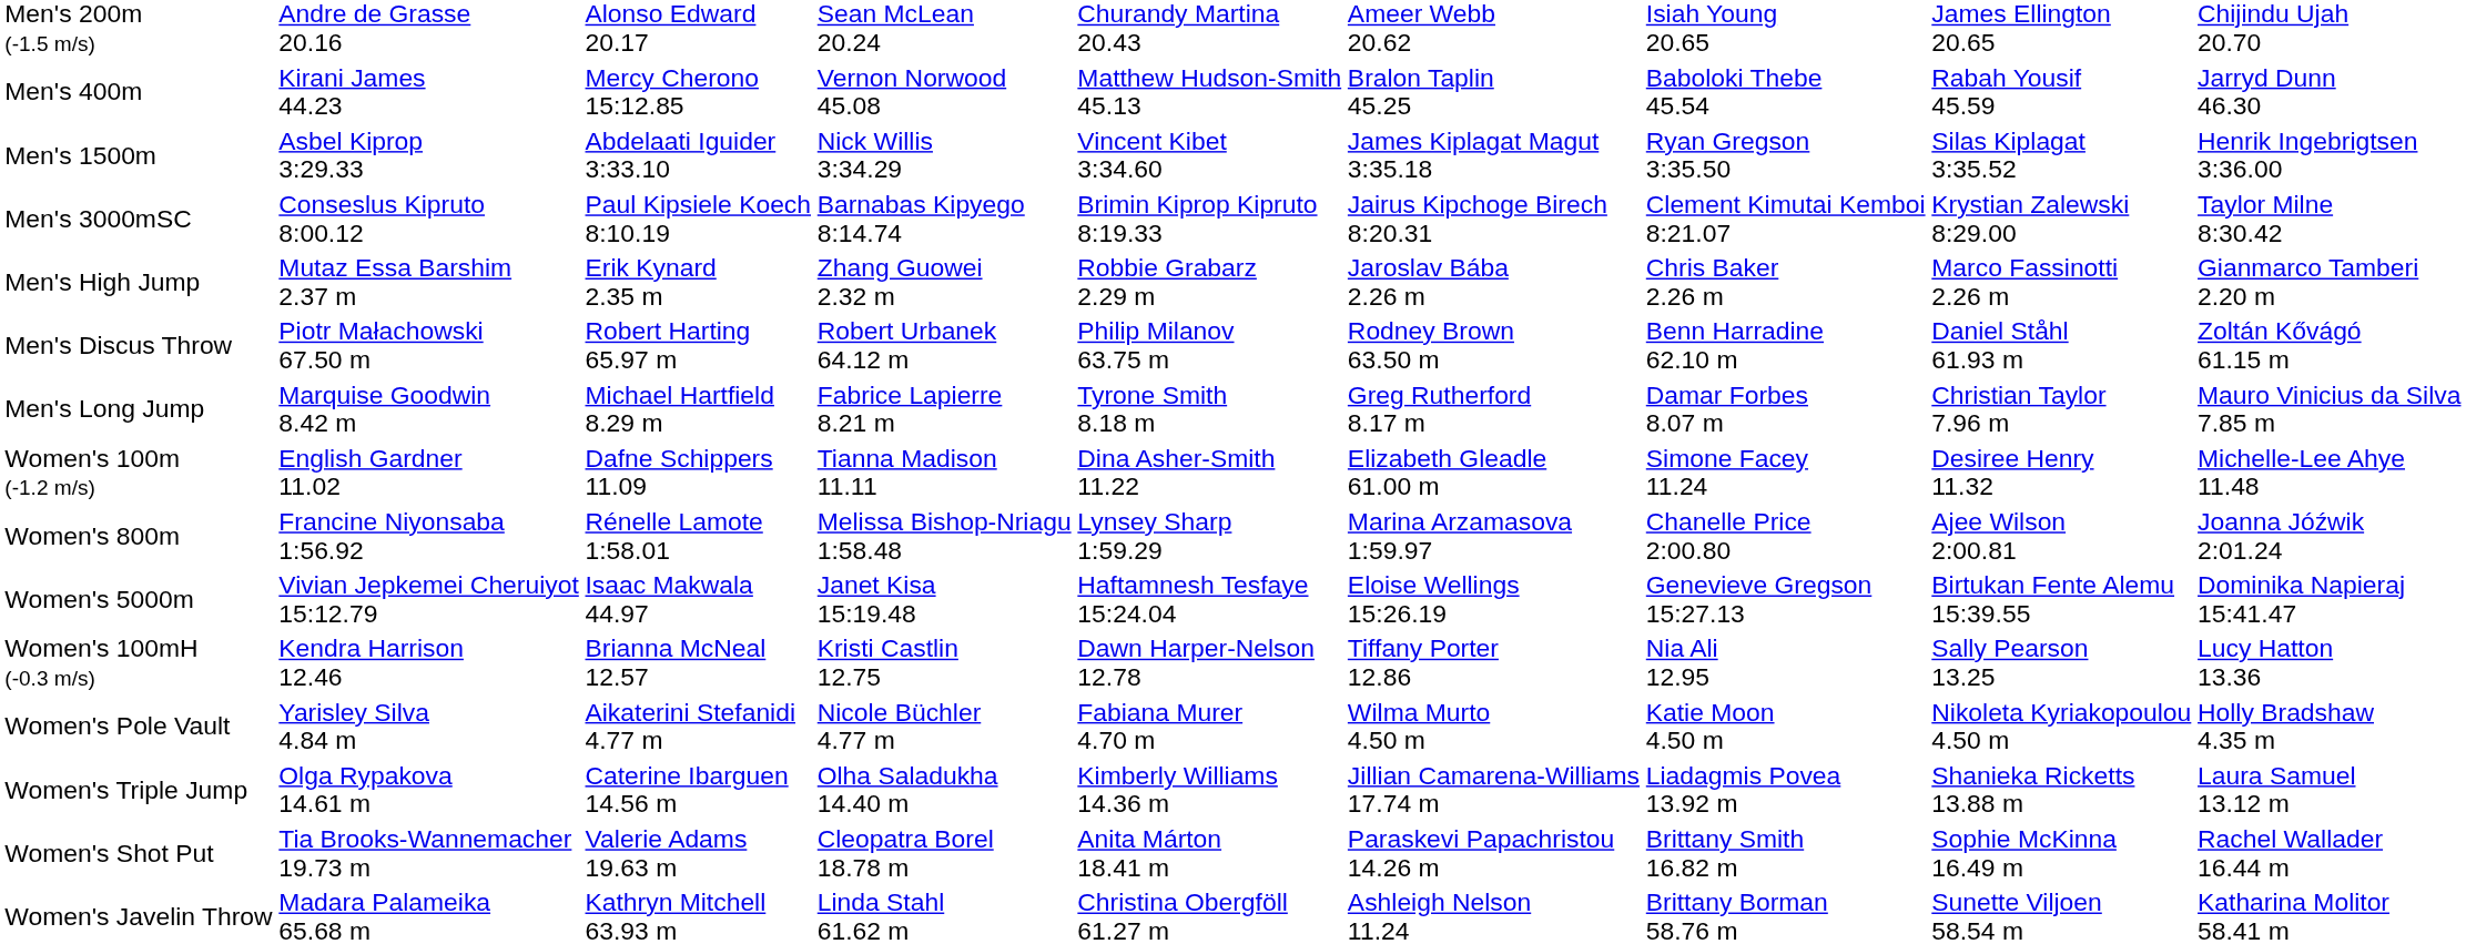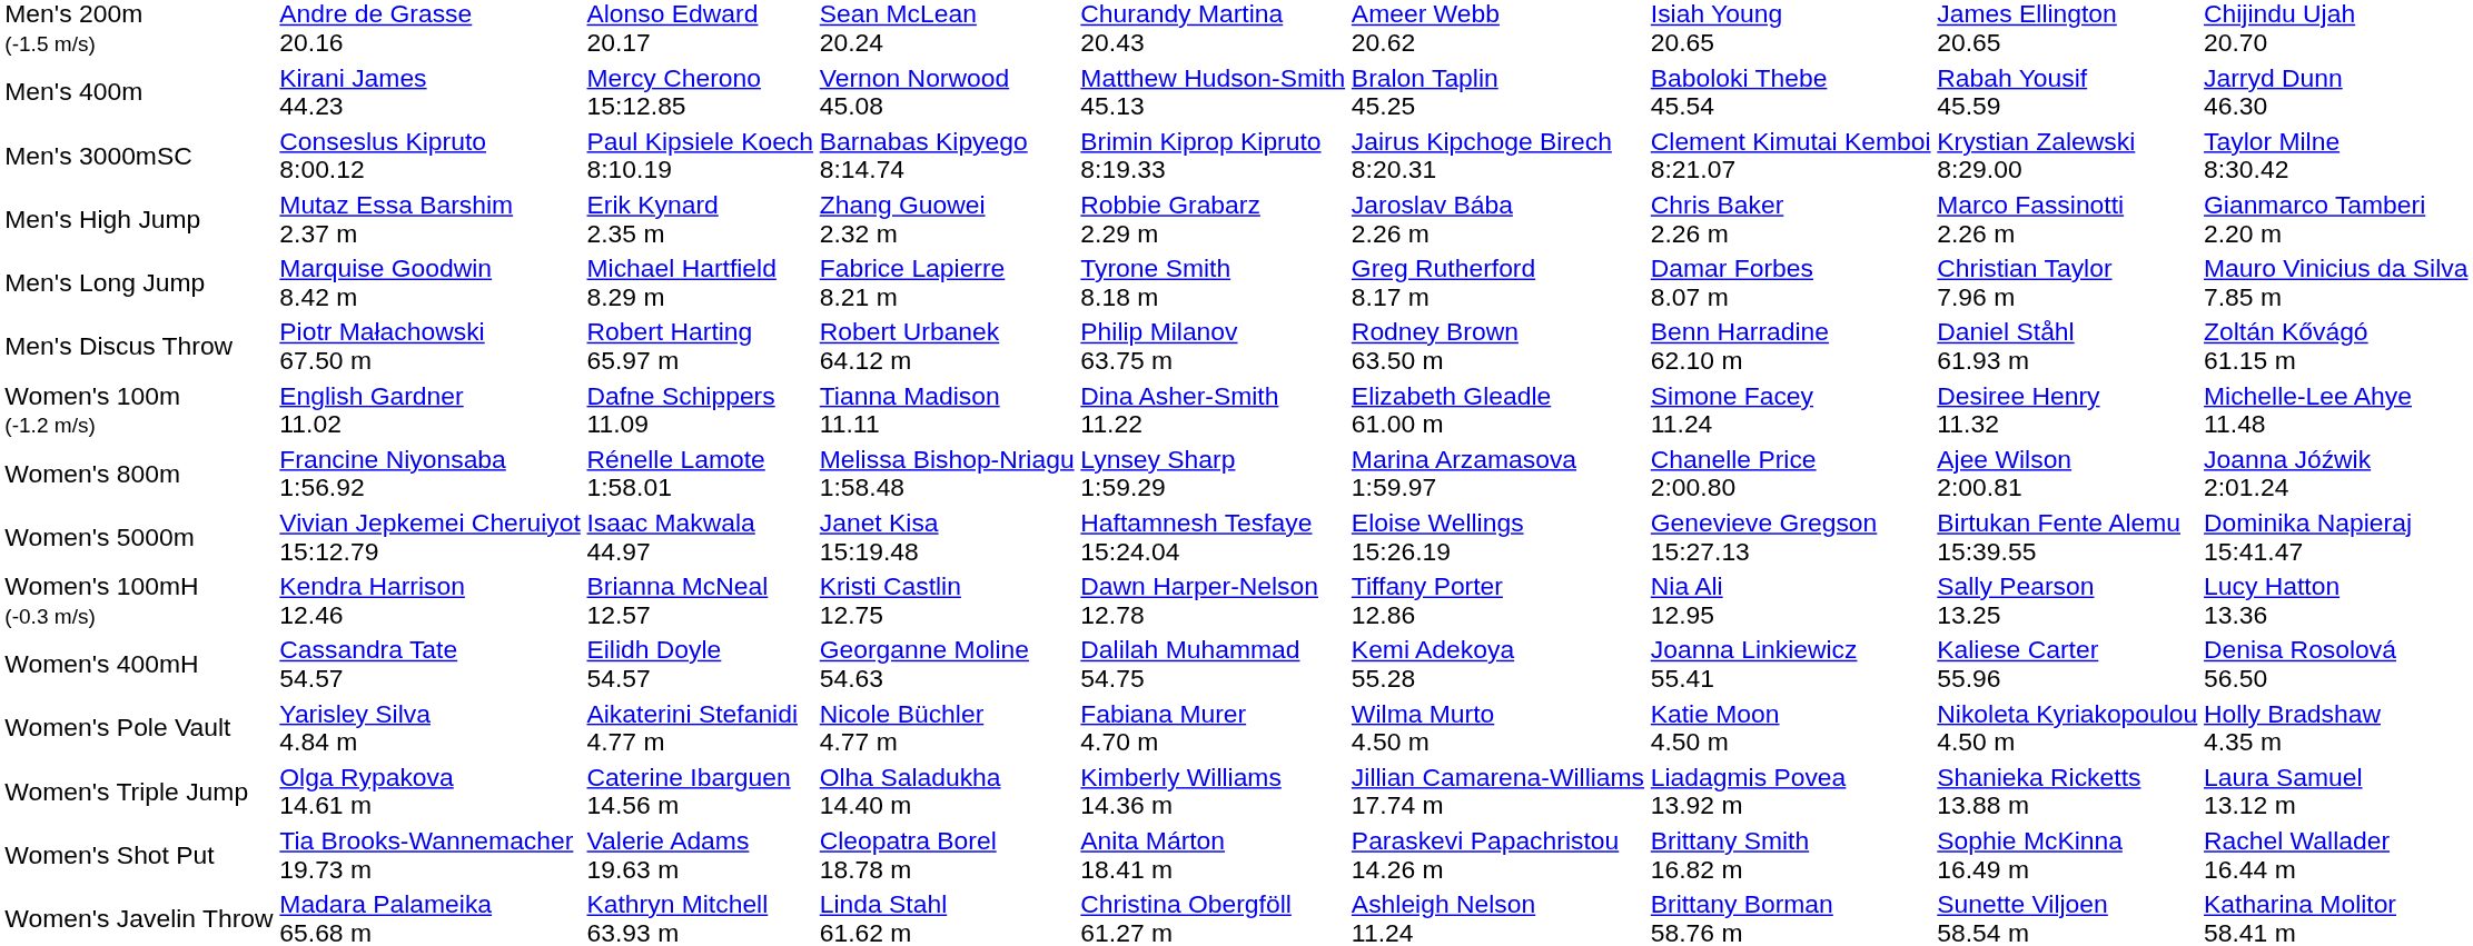- row: Men's 1500m | Asbel Kiprop 3:29.33 | Abdelaati Iguider 3:33.10 | Nick Willis 3:34.29 | Vincent Kibet 3:34.60 | James Kiplagat Magut 3:35.18 | Ryan Gregson 3:35.50 | Silas Kiplagat 3:35.52 | Henrik Ingebrigtsen 3:36.00
rows swapped: Men's Long Jump <-> Men's Discus Throw
+ row: Women's 400mH | Cassandra Tate 54.57 | Eilidh Doyle 54.57 | Georganne Moline 54.63 | Dalilah Muhammad 54.75 | Kemi Adekoya 55.28 | Joanna Linkiewicz 55.41 | Kaliese Carter 55.96 | Denisa Rosolová 56.50
